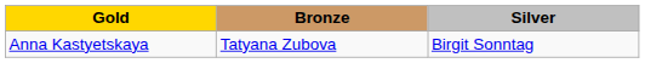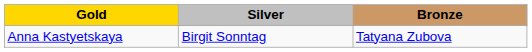columns swapped: Silver <-> Bronze
